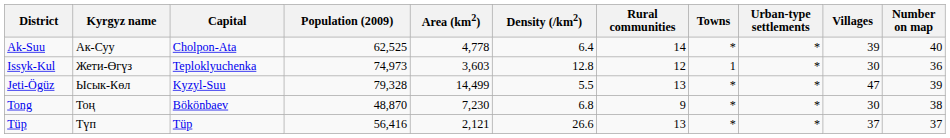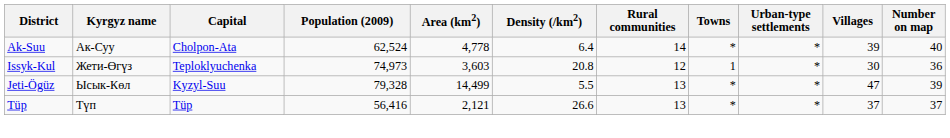Ak-Suu | Population (2009): 62,525 -> 62,524
Issyk-Kul | Density (/km2): 12.8 -> 20.8
- row: Tong | Тоң | Bökönbaev | 48,870 | 7,230 | 6.8 | 9 | * | * | 30 | 38
